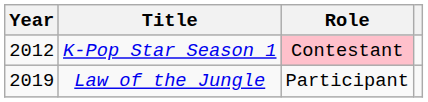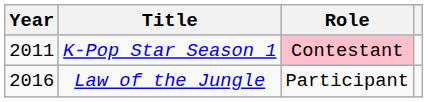K-Pop Star Season 1 | Year: 2012 -> 2011
Law of the Jungle | Year: 2019 -> 2016
